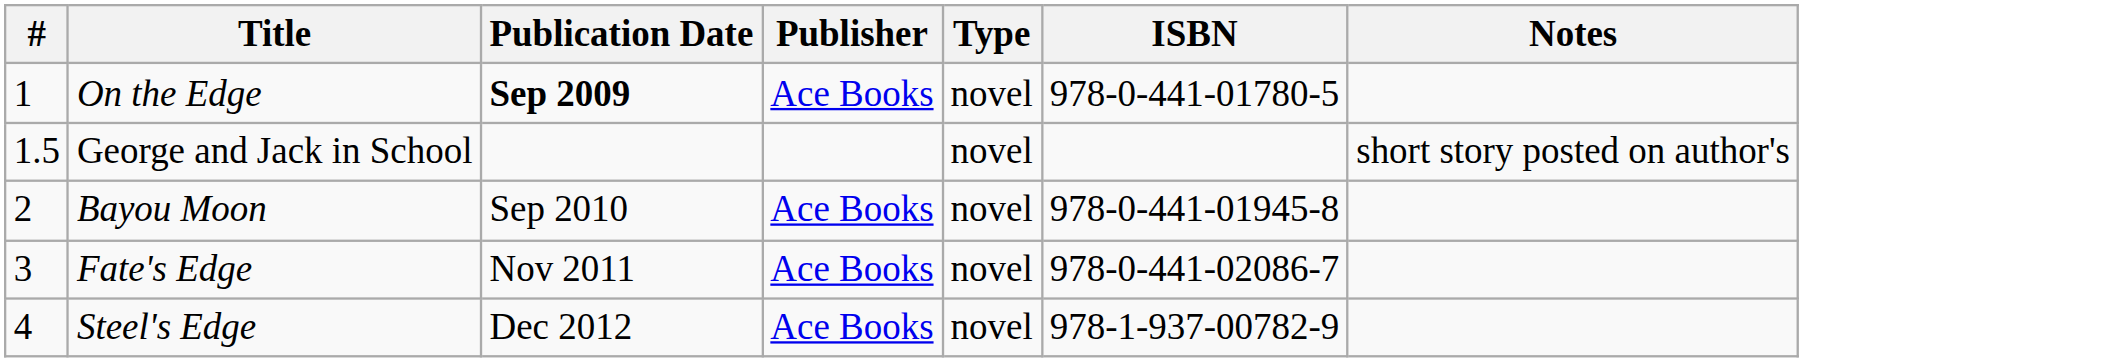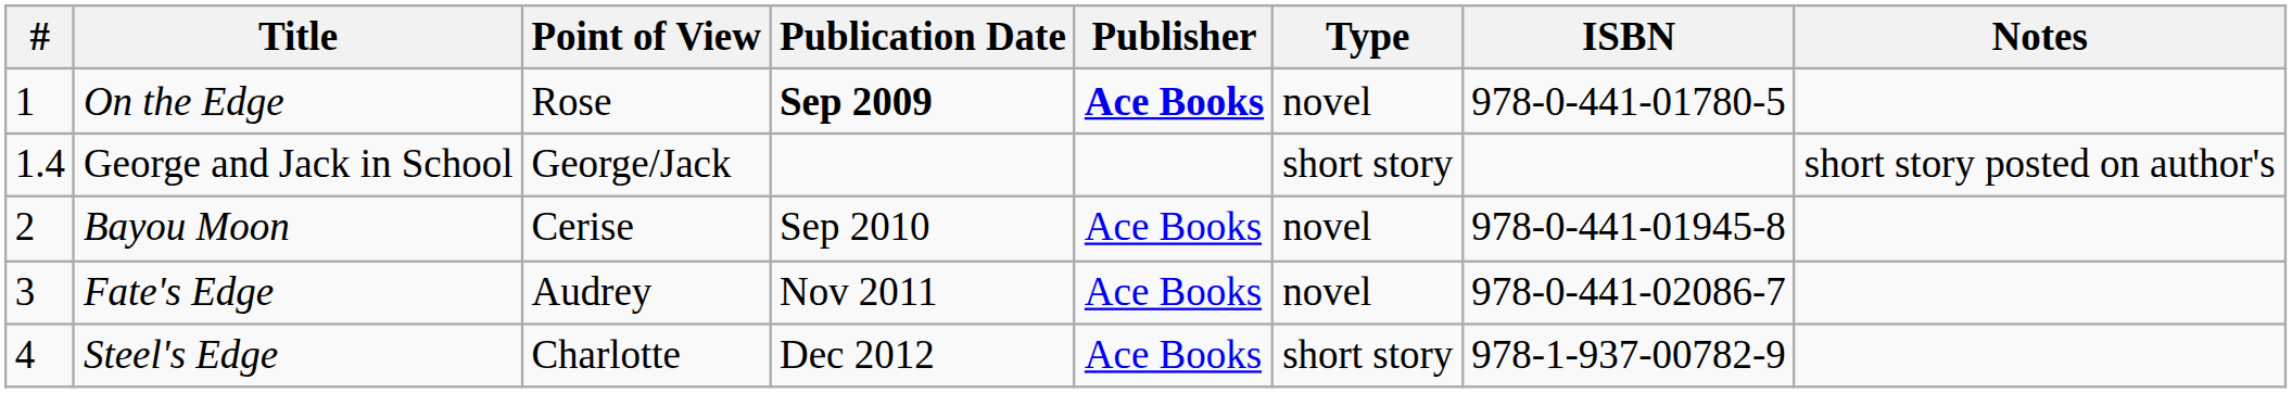+ column: Point of View | Rose | George/Jack | Cerise | Audrey | Charlotte
On the Edge | Publisher: normal -> bold
George and Jack in School | #: 1.5 -> 1.4
George and Jack in School | Type: novel -> short story
Steel's Edge | Type: novel -> short story
